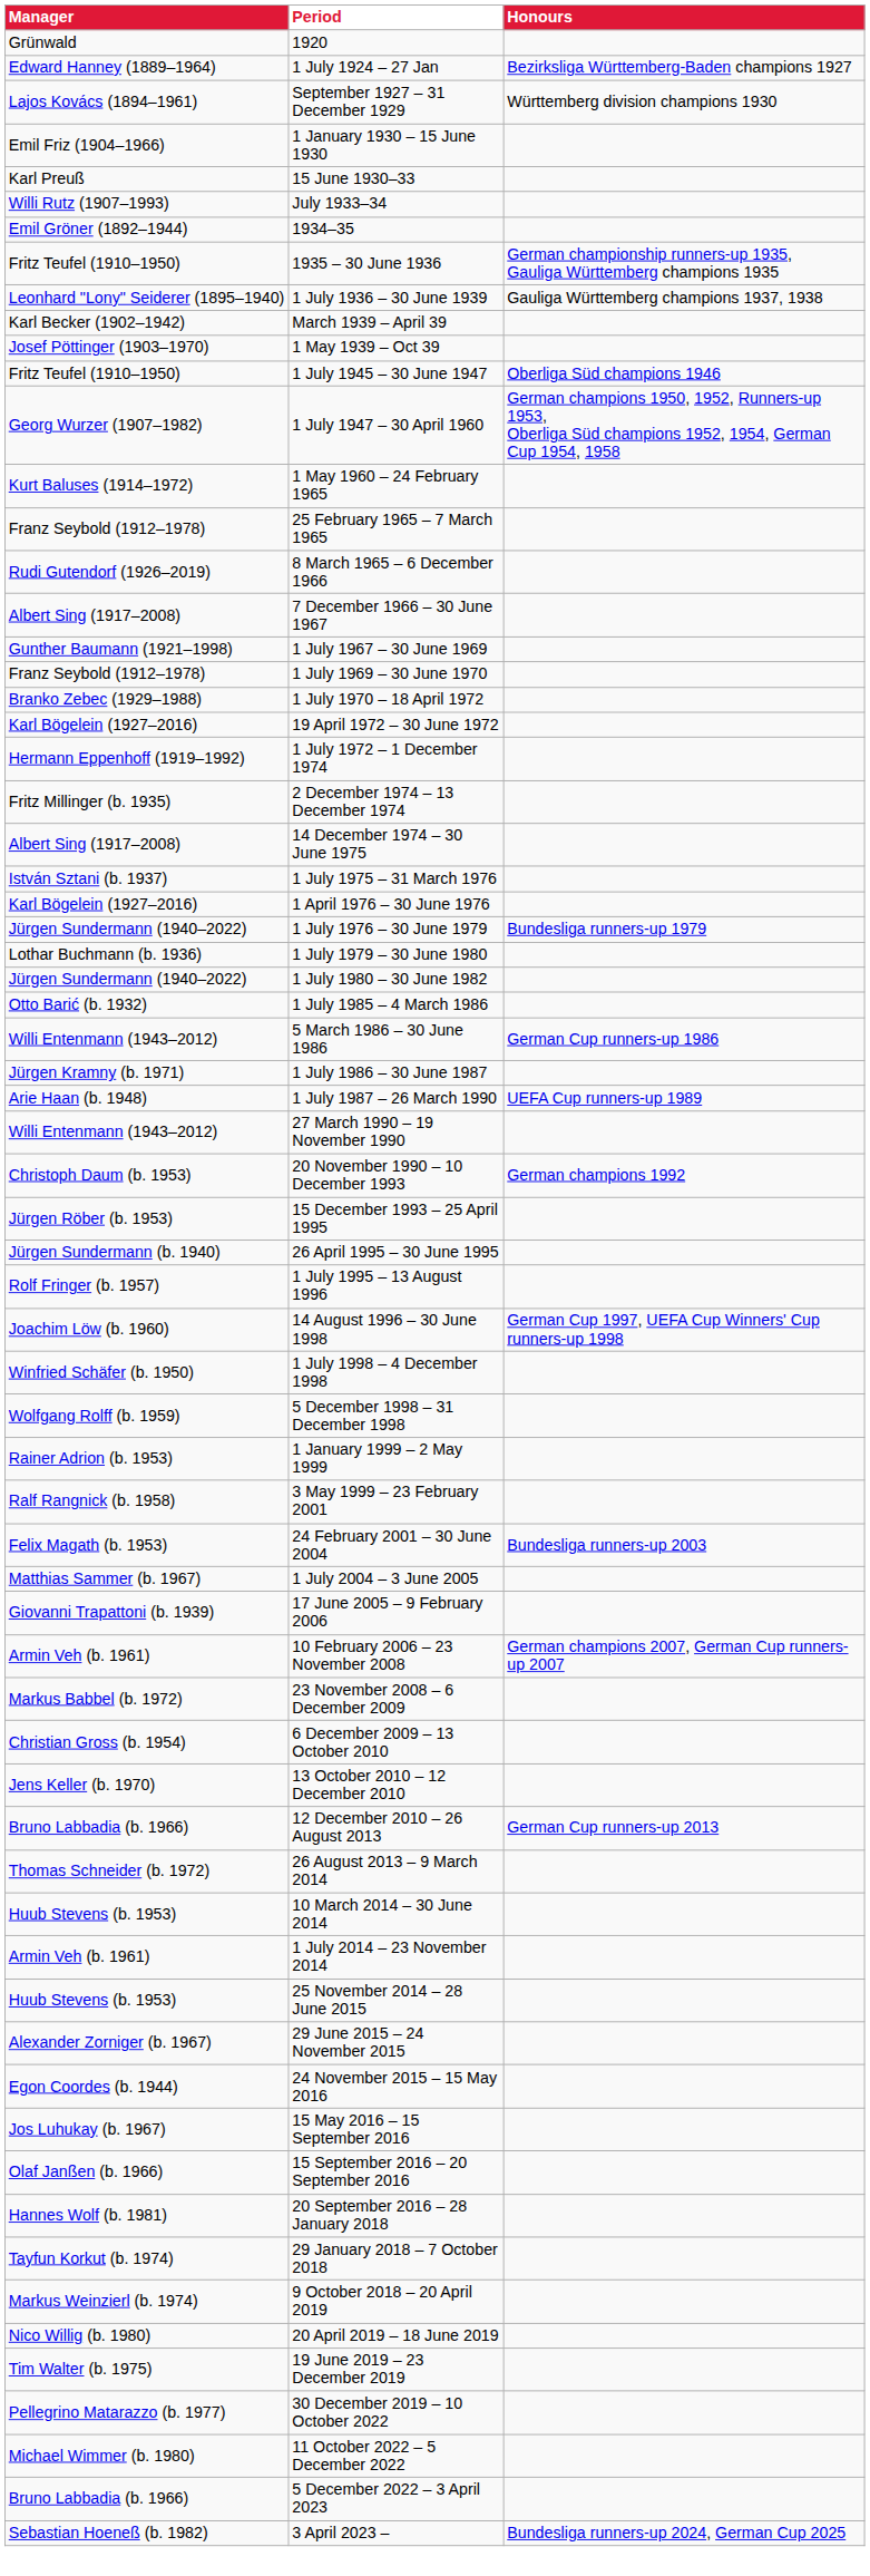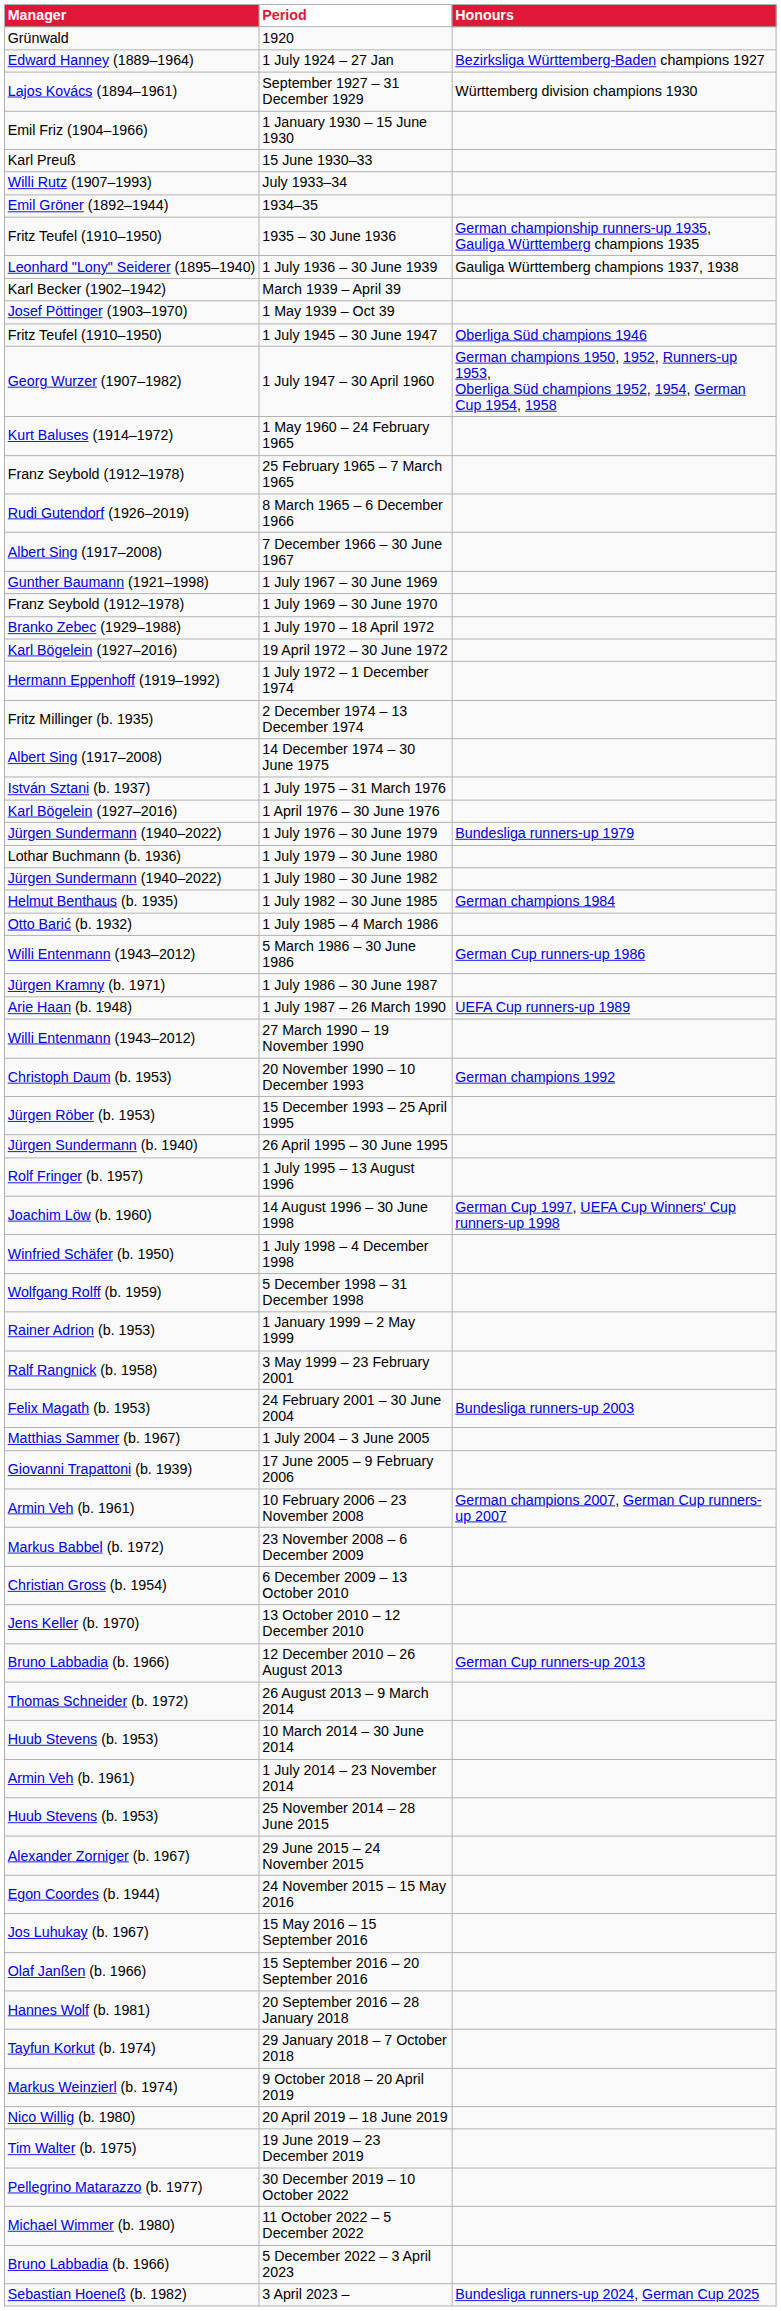+ row: Helmut Benthaus (b. 1935) | 1 July 1982 – 30 June 1985 | German champions 1984
